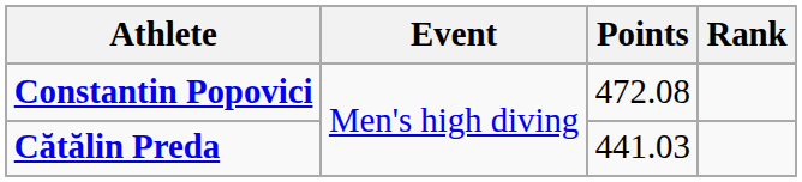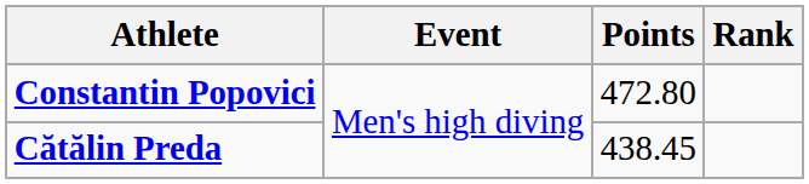Constantin Popovici | Points: 472.08 -> 472.80
Cătălin Preda | Points: 441.03 -> 438.45
